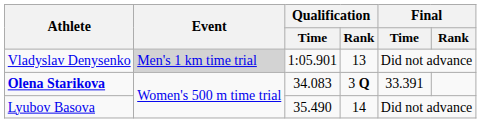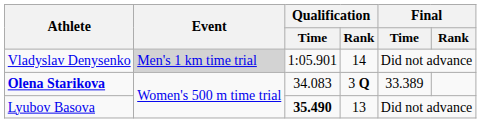Vladyslav Denysenko | Qualification / Rank: 13 -> 14
Olena Starikova | Final / Time: 33.391 -> 33.389
Lyubov Basova | Qualification / Time: normal -> bold
Lyubov Basova | Qualification / Rank: 14 -> 13
